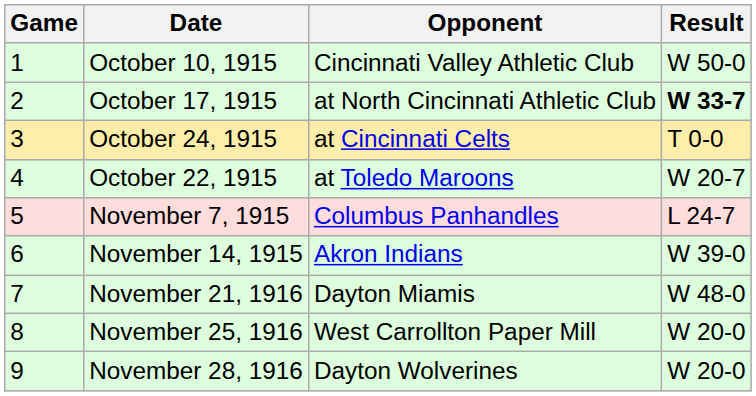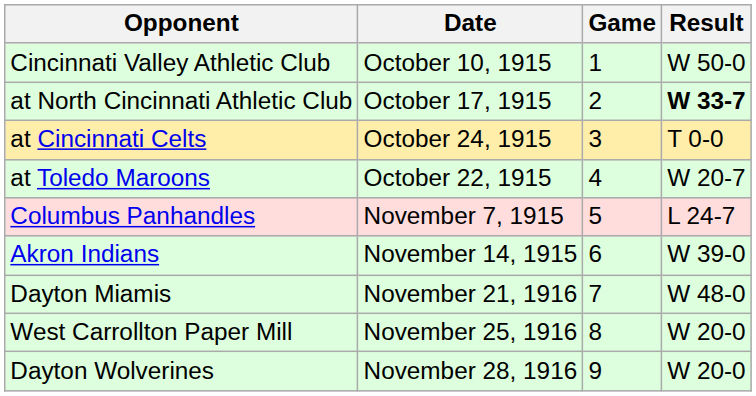columns swapped: Game <-> Opponent
